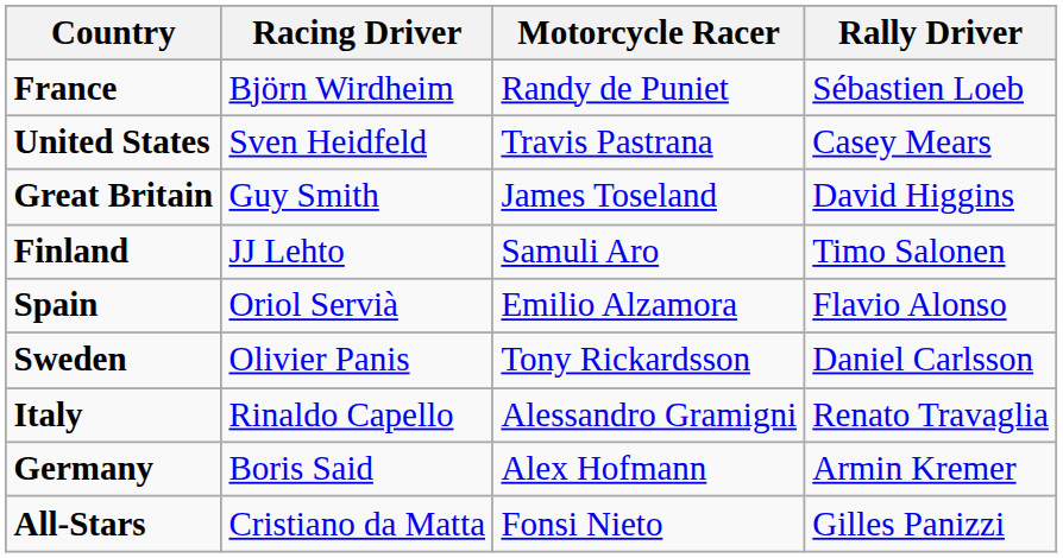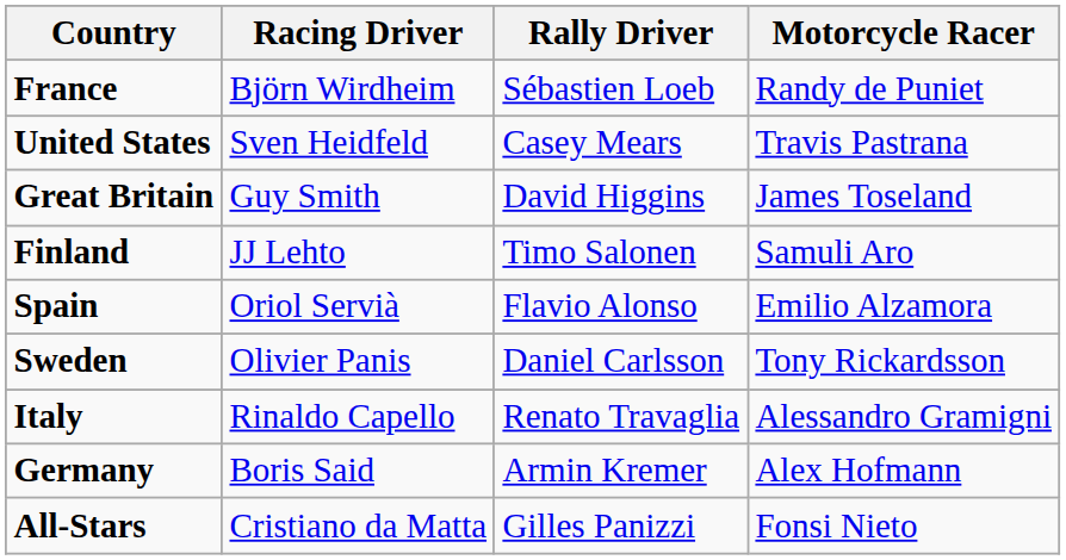columns swapped: Rally Driver <-> Motorcycle Racer
